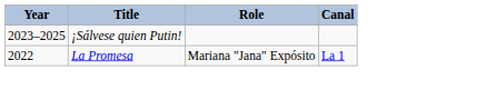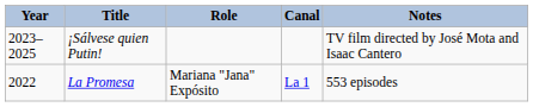+ column: Notes | TV film directed by José Mota and Isaac Cantero | 553 episodes
